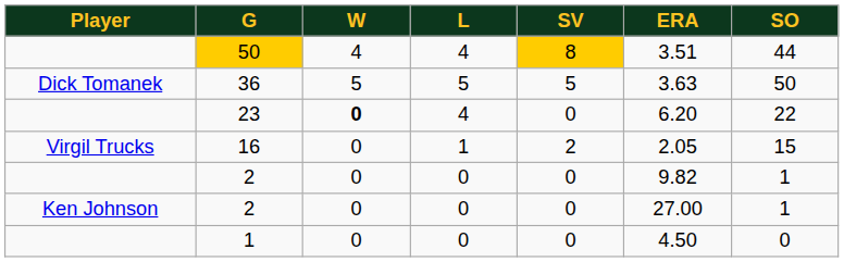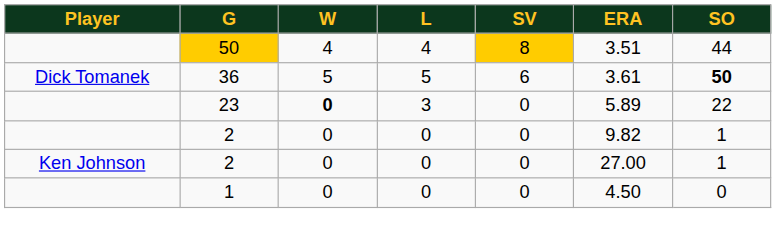36 | SV: 5 -> 6
36 | ERA: 3.63 -> 3.61
36 | SO: normal -> bold
23 | L: 4 -> 3
23 | ERA: 6.20 -> 5.89
- row: Virgil Trucks | 16 | 0 | 1 | 2 | 2.05 | 15
